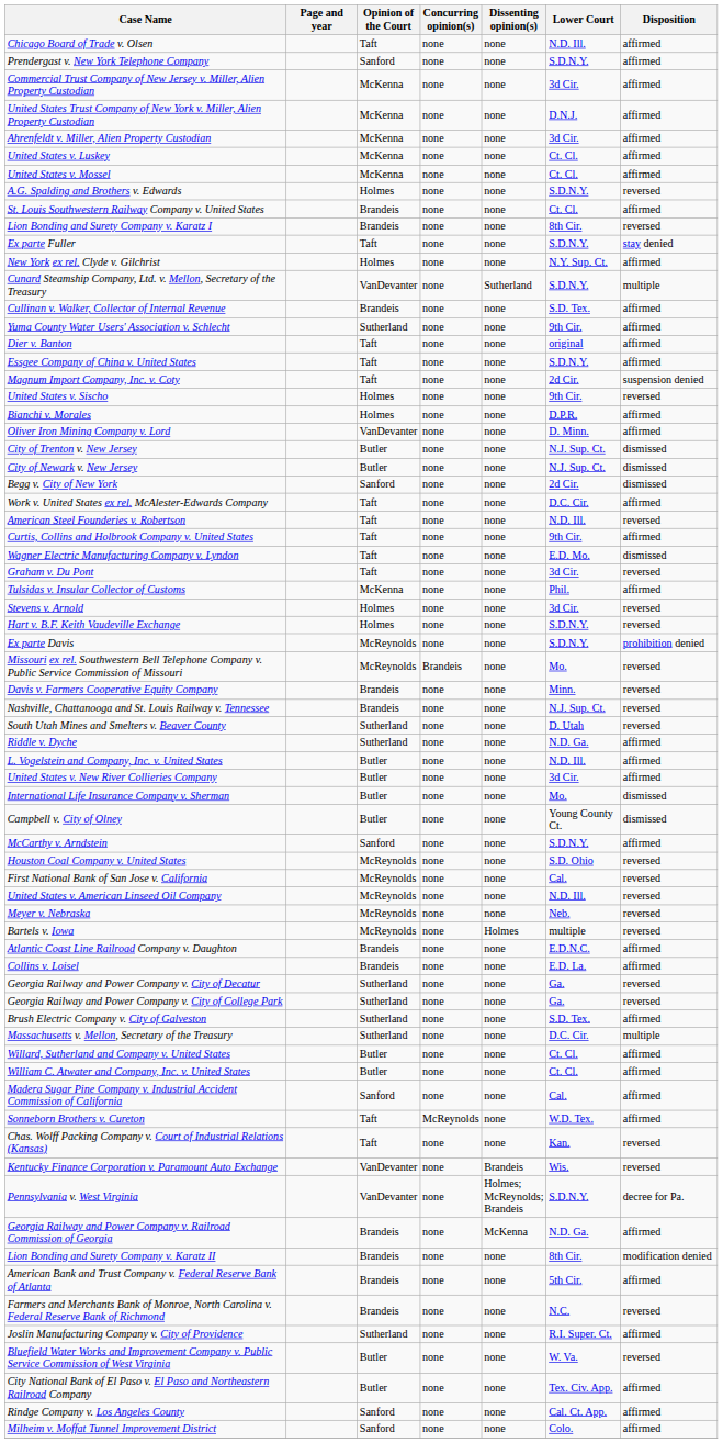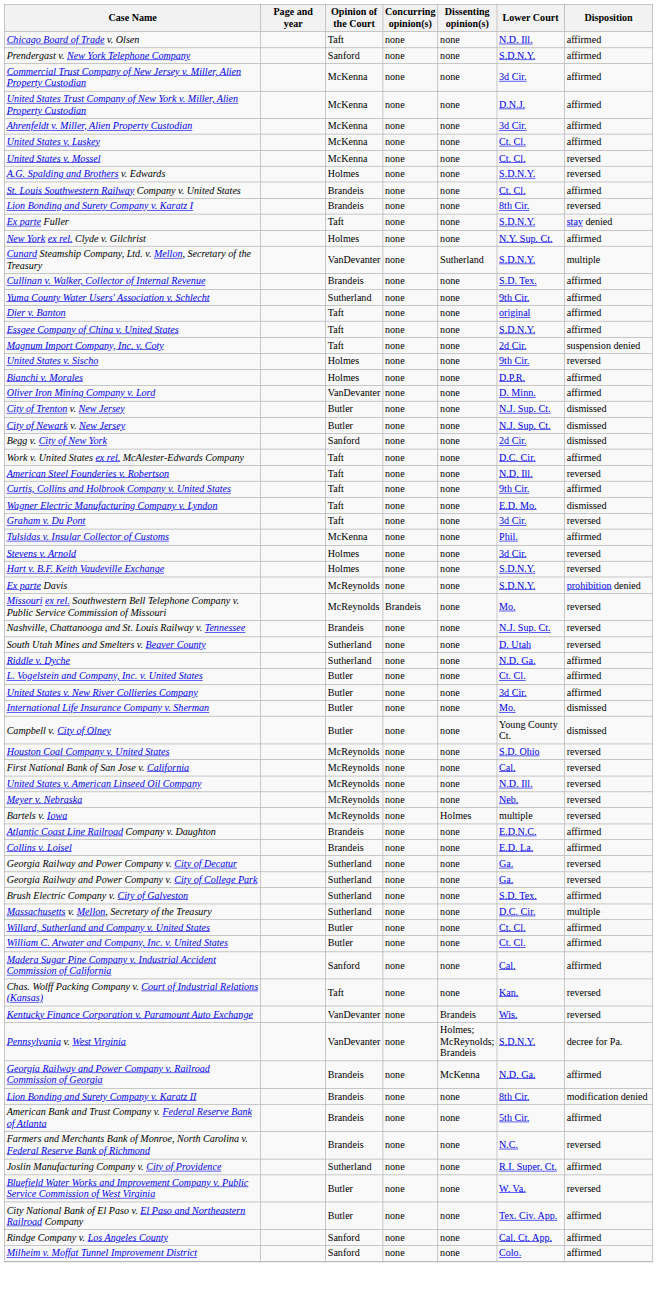United States v. Mossel | Disposition: affirmed -> reversed
- row: Davis v. Farmers Cooperative Equity Company | Brandeis | none | none | Minn. | reversed
L. Vogelstein and Company, Inc. v. United States | Lower Court: N.D. Ill. -> Ct. Cl.
- row: McCarthy v. Arndstein | Sanford | none | none | S.D.N.Y. | affirmed
- row: Sonneborn Brothers v. Cureton | Taft | McReynolds | none | W.D. Tex. | affirmed
